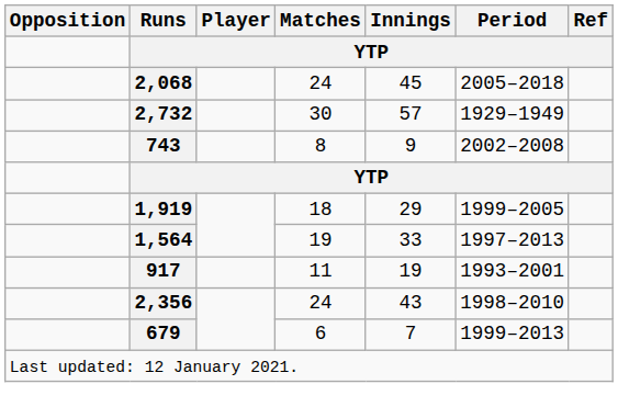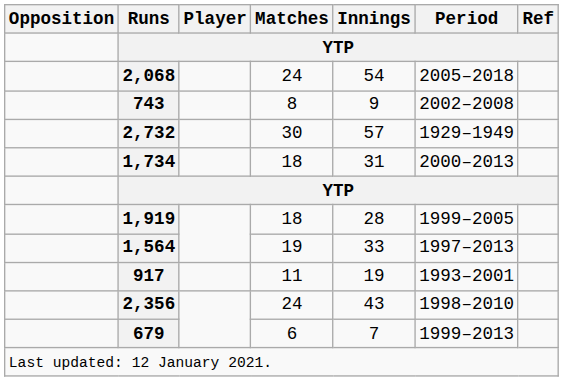2,068 | Innings: 45 -> 54
rows swapped: 743 <-> 2,732
+ row: 1,734 | 18 | 31 | 2000–2013
1,919 | Innings: 29 -> 28
